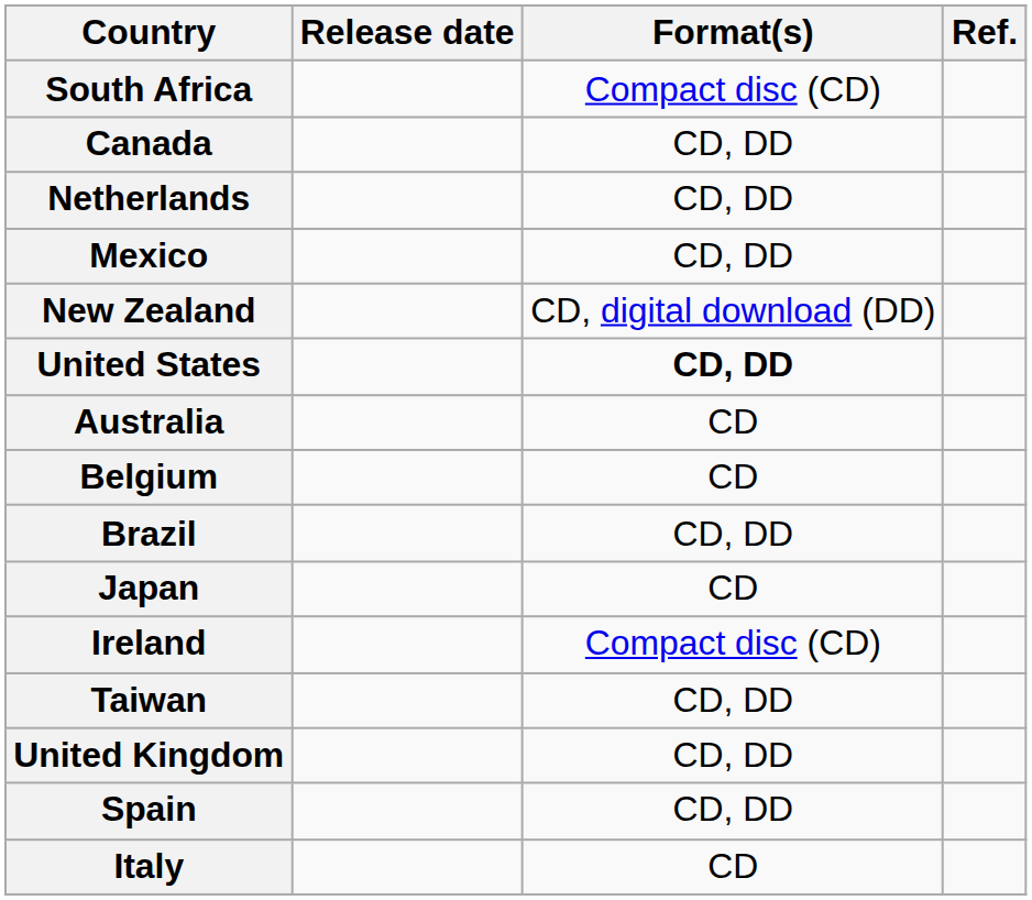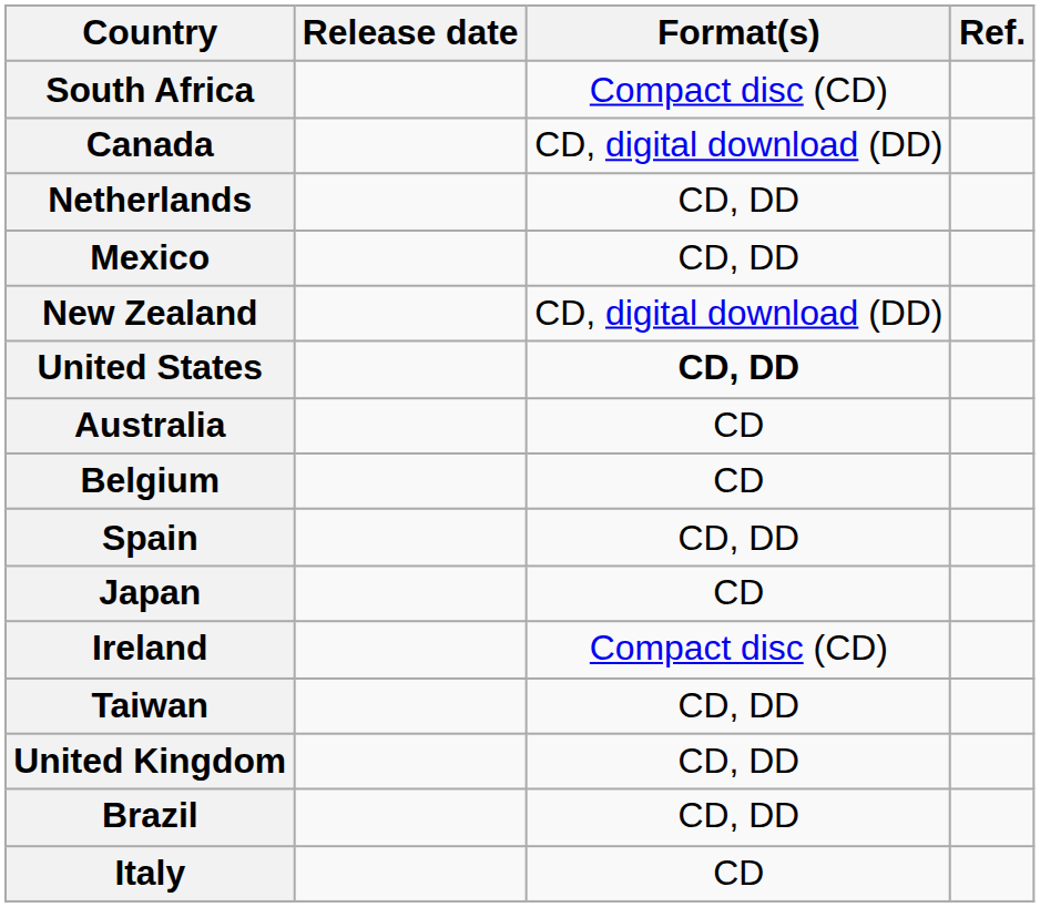Canada | Format(s): CD, DD -> CD, digital download (DD)
rows swapped: Brazil <-> Spain
